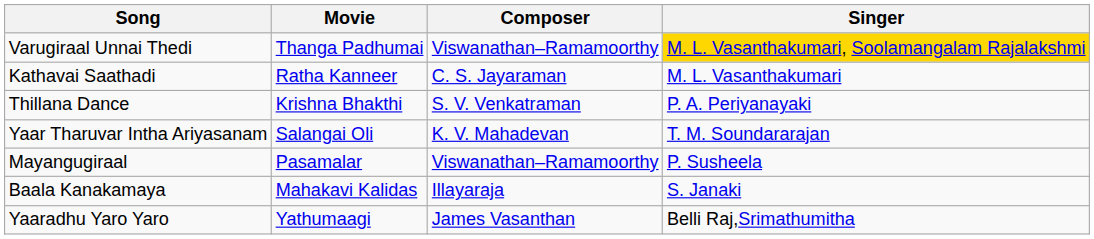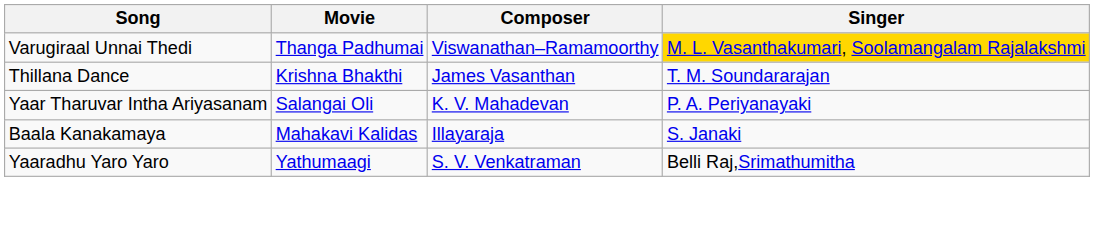- row: Kathavai Saathadi | Ratha Kanneer | C. S. Jayaraman | M. L. Vasanthakumari
Thillana Dance | Composer: S. V. Venkatraman -> James Vasanthan
Thillana Dance | Singer: P. A. Periyanayaki -> T. M. Soundararajan
Yaar Tharuvar Intha Ariyasanam | Singer: T. M. Soundararajan -> P. A. Periyanayaki
- row: Mayangugiraal | Pasamalar | Viswanathan–Ramamoorthy | P. Susheela
Yaaradhu Yaro Yaro | Composer: James Vasanthan -> S. V. Venkatraman
